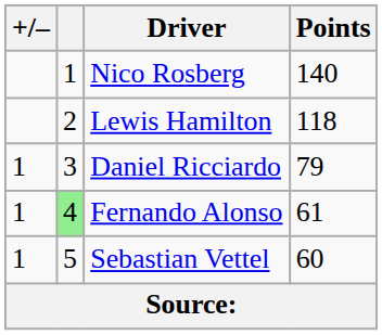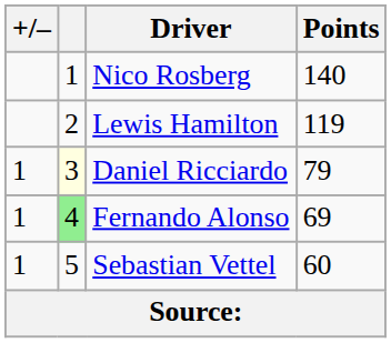Lewis Hamilton | Points: 118 -> 119
Daniel Ricciardo | column 2: no background -> lightyellow background
Fernando Alonso | Points: 61 -> 69
